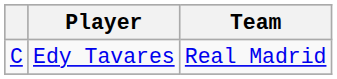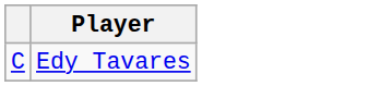- column: Team | Real Madrid
